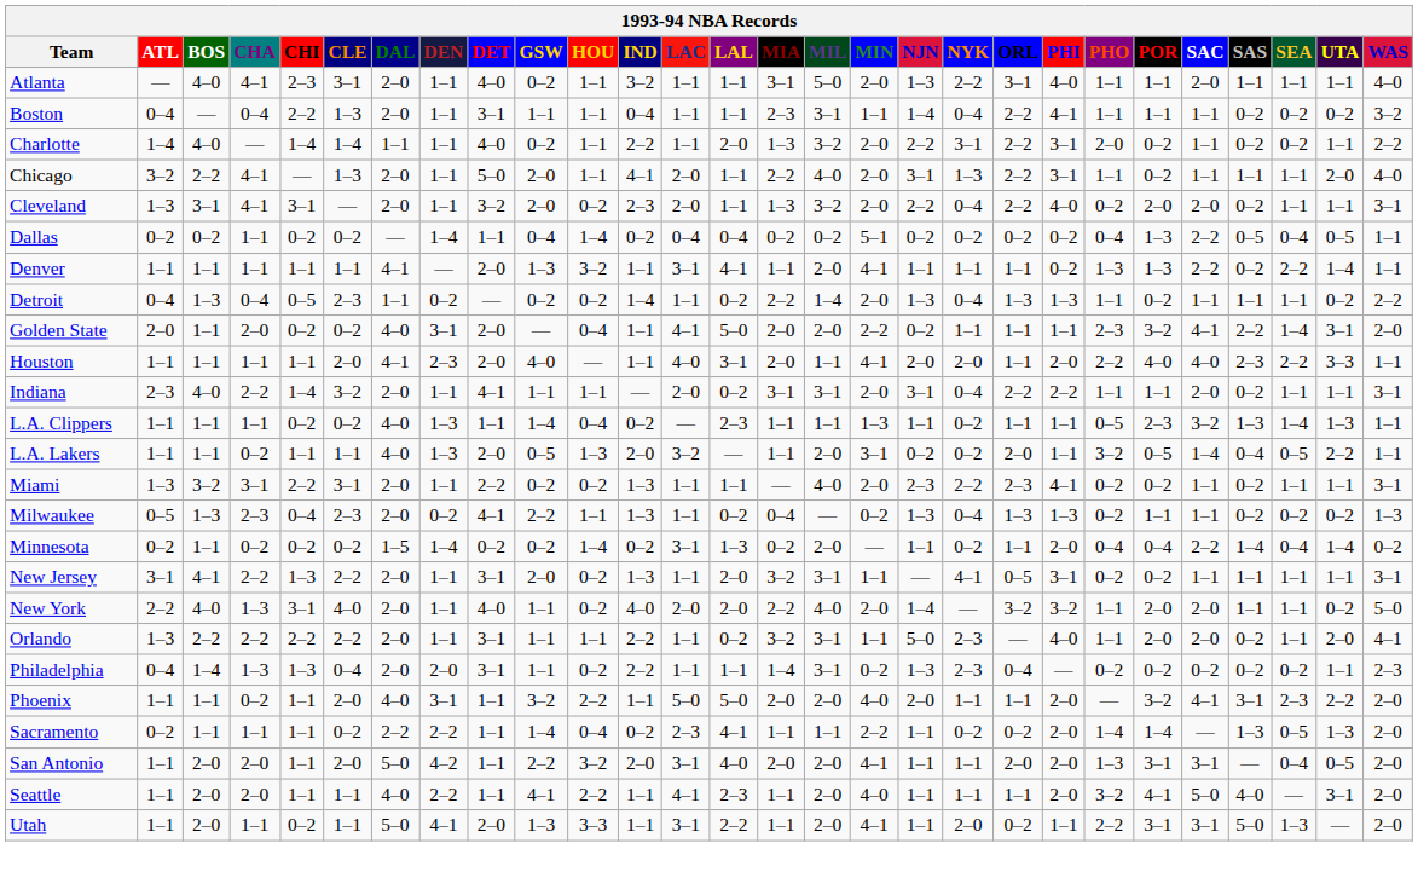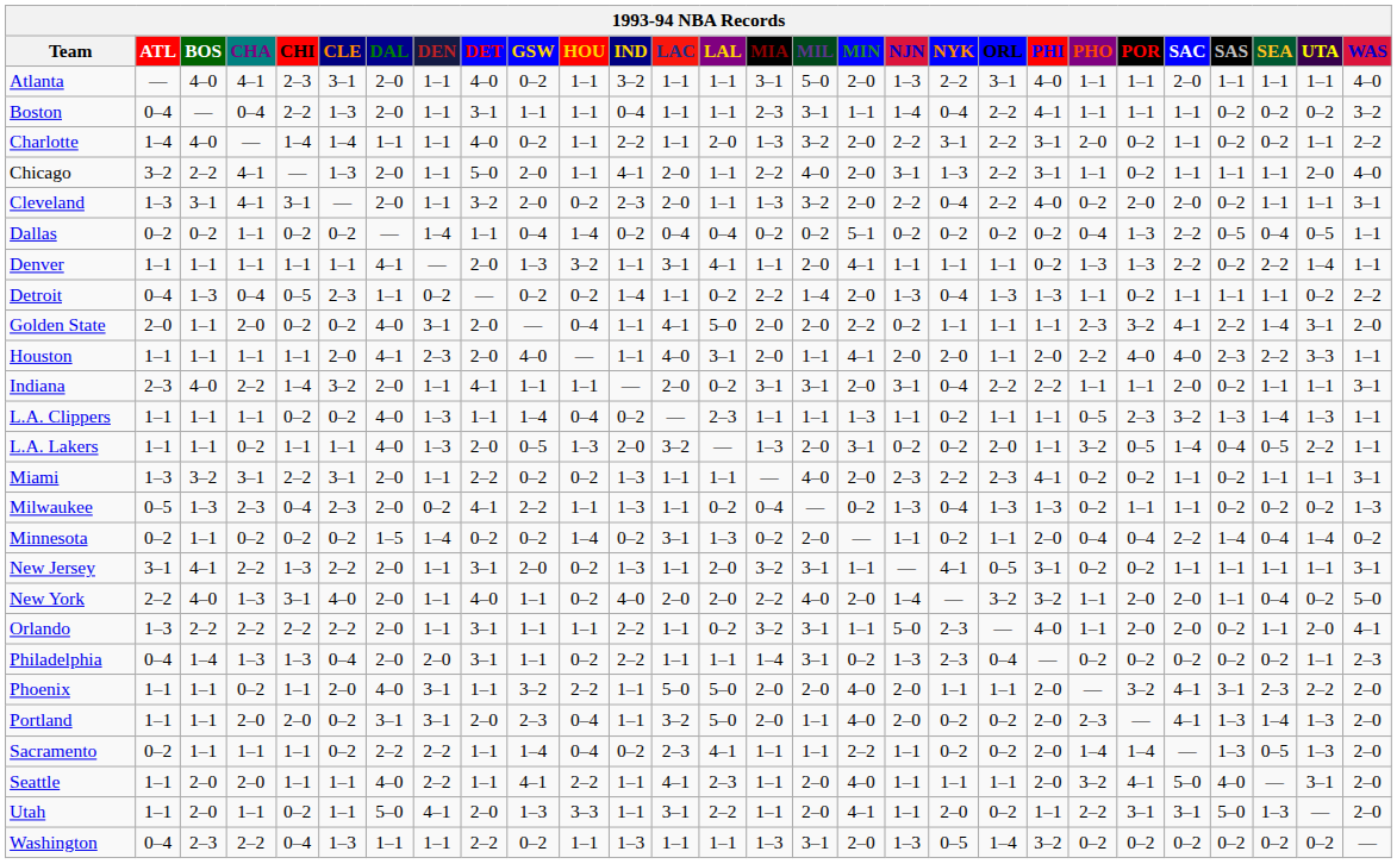L.A. Lakers | MIA: 1–1 -> 1–3
New York | SEA: 1–1 -> 0–4
+ row: Portland | 1–1 | 1–1 | 2–0 | 2–0 | 0–2 | 3–1 | 3–1 | 2–0 | 2–3 | 0–4 | 1–1 | 3–2 | 5–0 | 2–0 | 1–1 | 4–0 | 2–0 | 0–2 | 0–2 | 2–0 | 2–3 | — | 4–1 | 1–3 | 1–4 | 1–3 | 2–0
- row: San Antonio | 1–1 | 2–0 | 2–0 | 1–1 | 2–0 | 5–0 | 4–2 | 1–1 | 2–2 | 3–2 | 2–0 | 3–1 | 4–0 | 2–0 | 2–0 | 4–1 | 1–1 | 1–1 | 2–0 | 2–0 | 1–3 | 3–1 | 3–1 | — | 0–4 | 0–5 | 2–0
+ row: Washington | 0–4 | 2–3 | 2–2 | 0–4 | 1–3 | 1–1 | 1–1 | 2–2 | 0–2 | 1–1 | 1–3 | 1–1 | 1–1 | 1–3 | 3–1 | 2–0 | 1–3 | 0–5 | 1–4 | 3–2 | 0–2 | 0–2 | 0–2 | 0–2 | 0–2 | 0–2 | —
